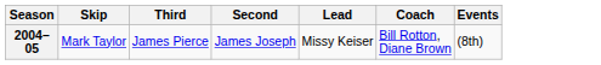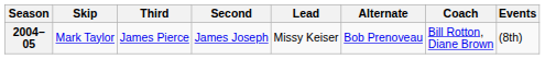+ column: Alternate | Bob Prenoveau
